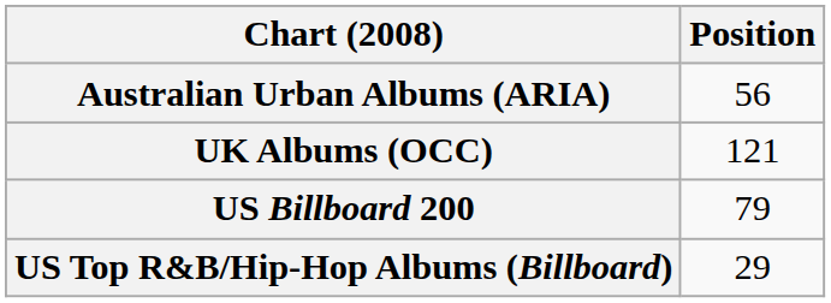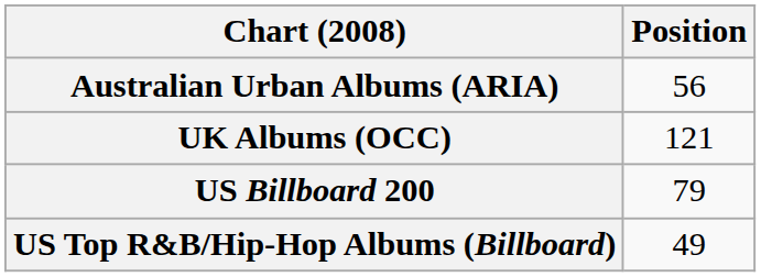US Top R&B/Hip-Hop Albums (Billboard) | Position: 29 -> 49
